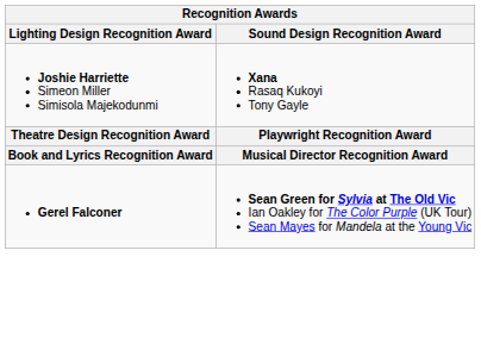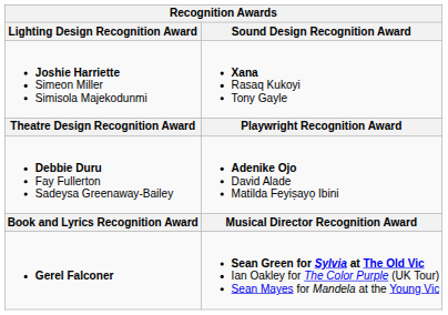+ row: Debbie Duru Fay Fullerton Sadeysa Greenaway-Bailey | Adenike Ojo David Alade Matilda Feyiṣayọ Ibini
